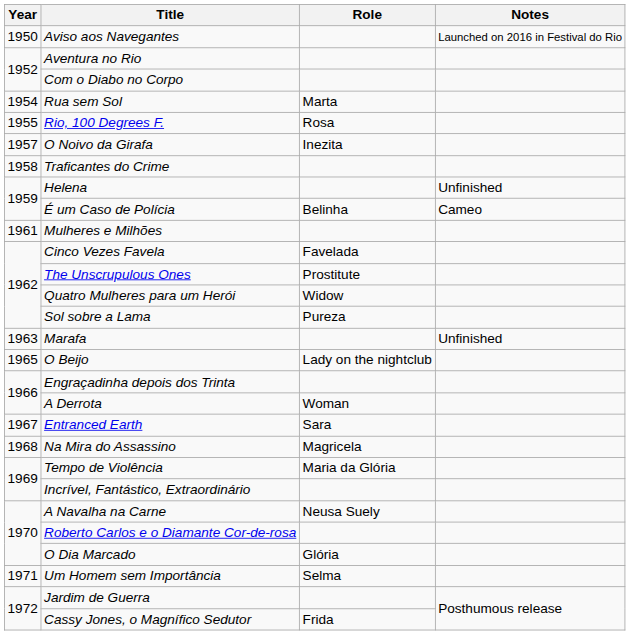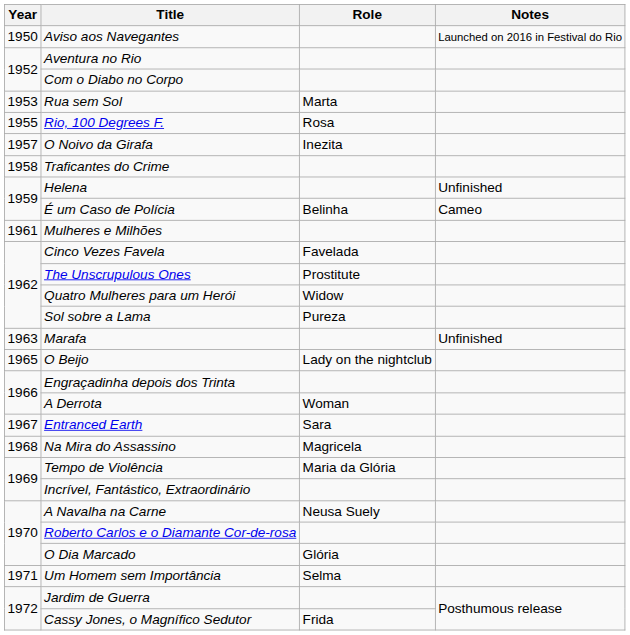Rua sem Sol | Year: 1954 -> 1953
